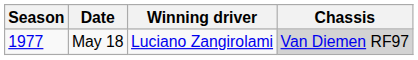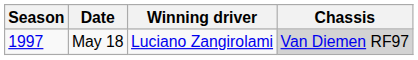May 18 | Season: 1977 -> 1997
